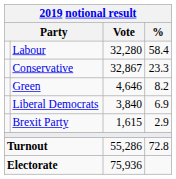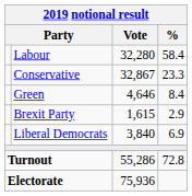Green | %: 8.2 -> 8.4
rows swapped: Liberal Democrats <-> Brexit Party
